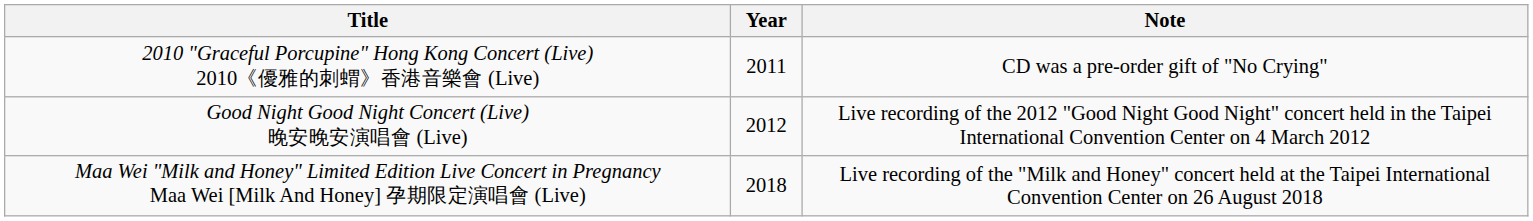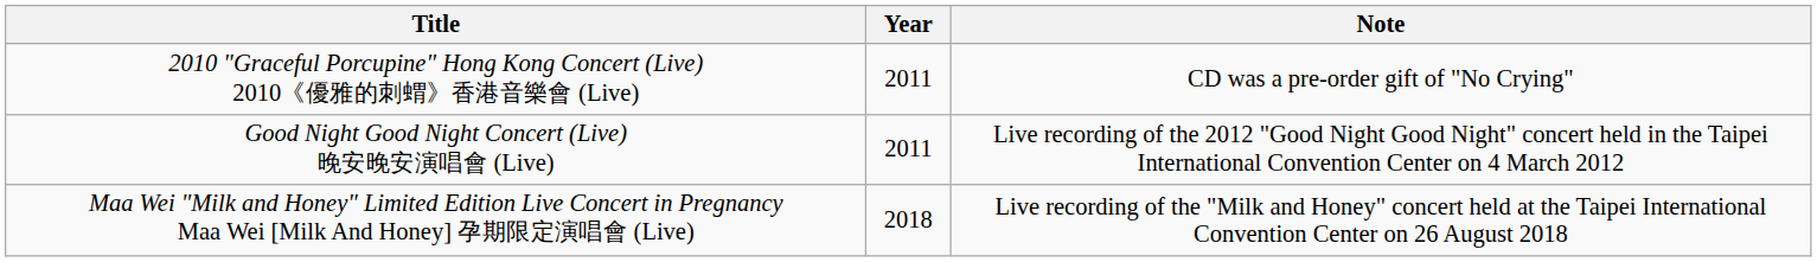Good Night Good Night Concert (Live) 晚安晚安演唱會 (Live) | Year: 2012 -> 2011
